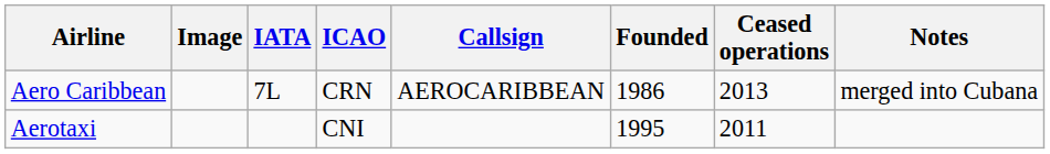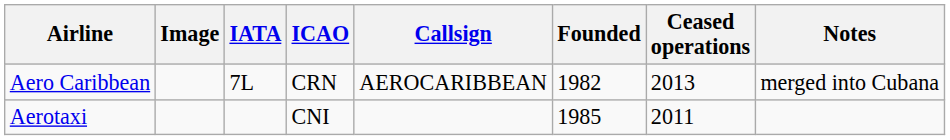Aero Caribbean | Founded: 1986 -> 1982
Aerotaxi | Founded: 1995 -> 1985
